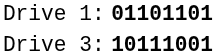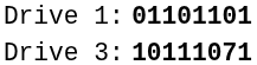Drive 3: | column 2: 10111001 -> 10111071
